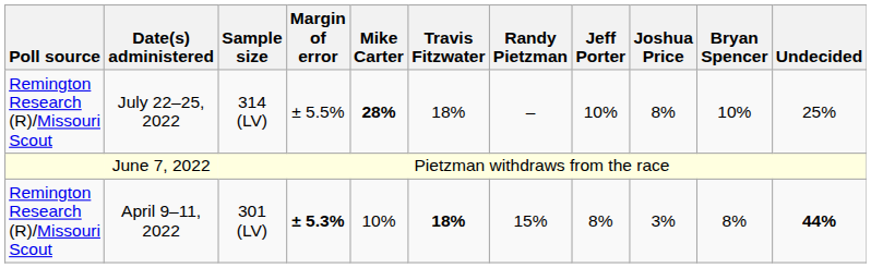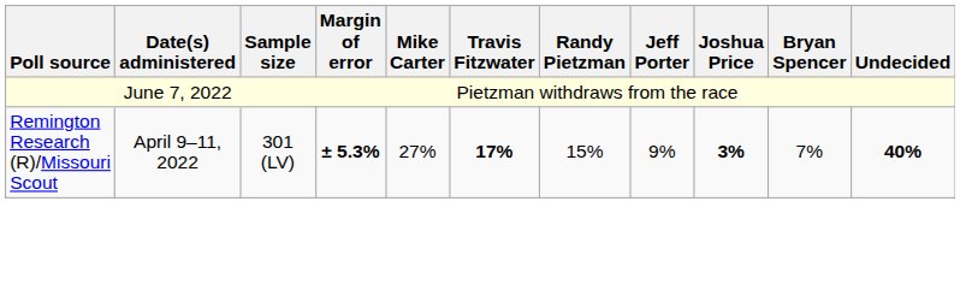- row: Remington Research (R)/Missouri Scout | July 22–25, 2022 | 314 (LV) | ± 5.5% | 28% | 18% | – | 10% | 8% | 10% | 25%
April 9–11, 2022 | Mike Carter: 10% -> 27%
April 9–11, 2022 | Travis Fitzwater: 18% -> 17%
April 9–11, 2022 | Jeff Porter: 8% -> 9%
April 9–11, 2022 | Joshua Price: normal -> bold
April 9–11, 2022 | Bryan Spencer: 8% -> 7%
April 9–11, 2022 | Undecided: 44% -> 40%
